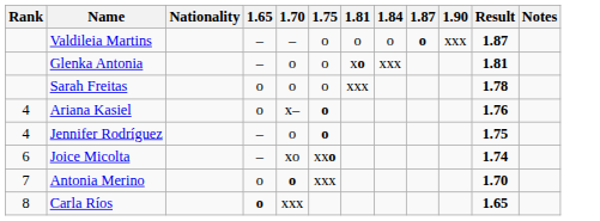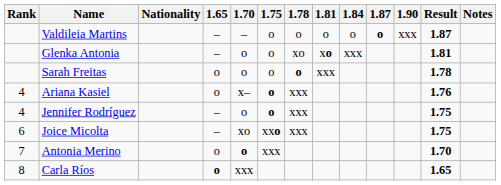+ column: 1.78 | o | xo | o | xxx | xxx | xxx
Joice Micolta | Result: 1.74 -> 1.75
